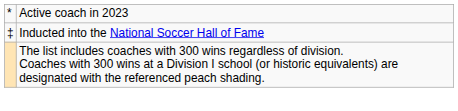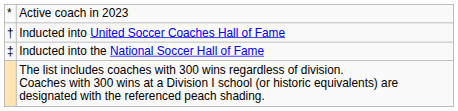+ row: † | Inducted into United Soccer Coaches Hall of Fame
